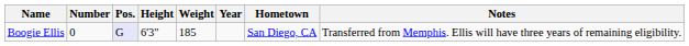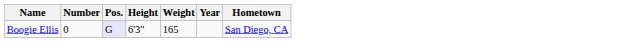- column: Notes | Transferred from Memphis. Ellis will have three years of remaining eligibility.
Boogie Ellis | Weight: 185 -> 165
